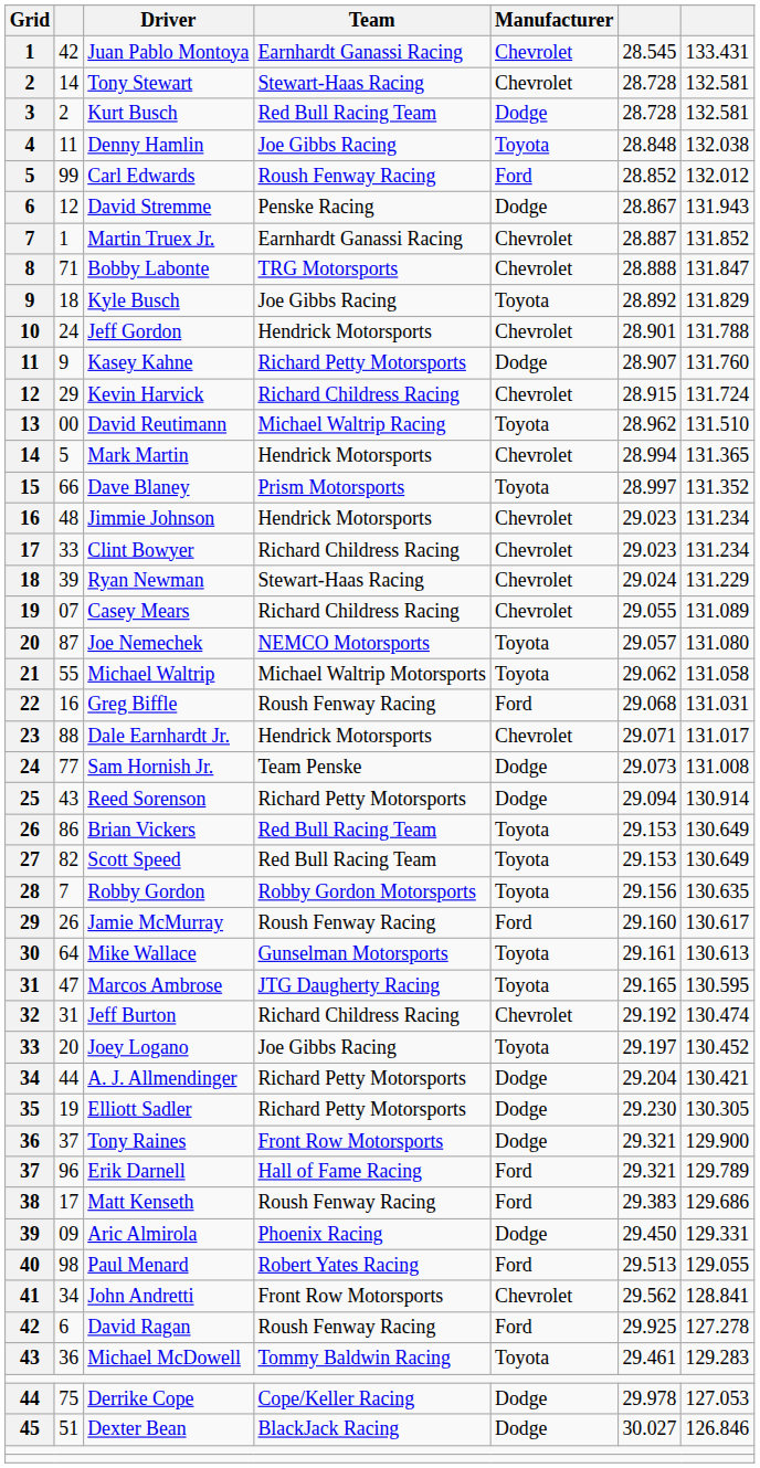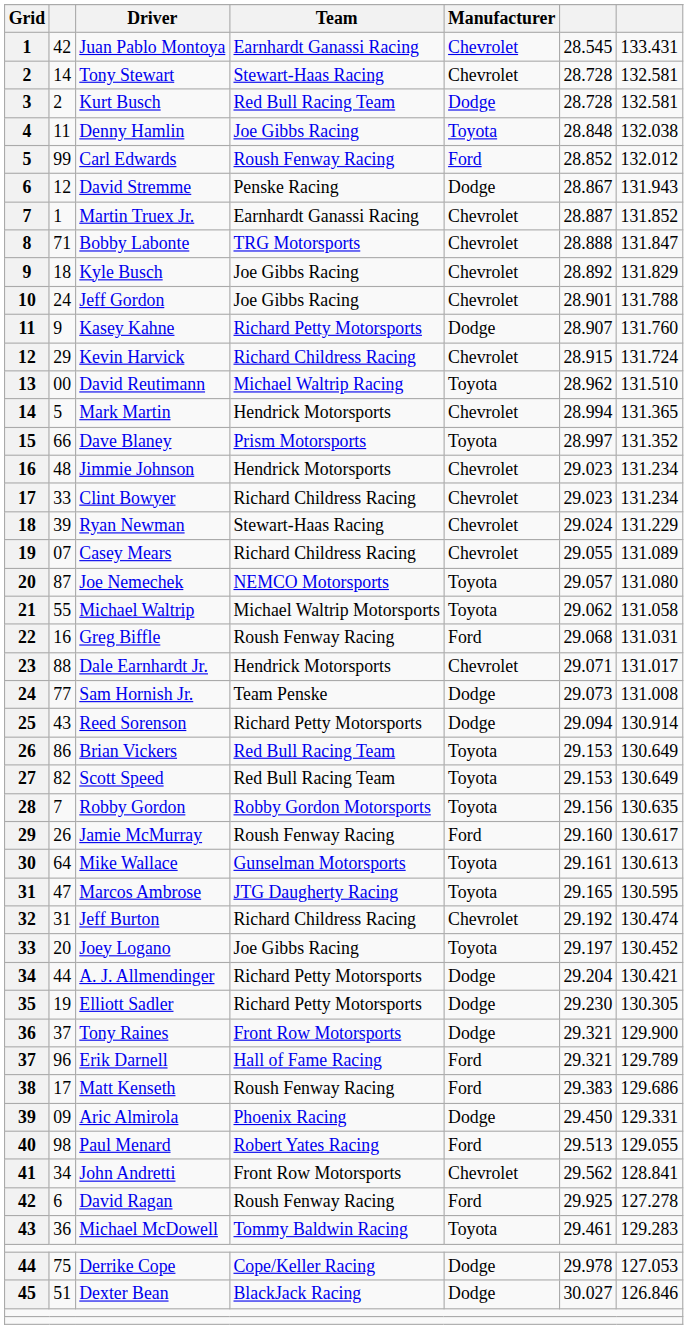Kyle Busch | Manufacturer: Toyota -> Chevrolet
Jeff Gordon | Team: Hendrick Motorsports -> Joe Gibbs Racing
